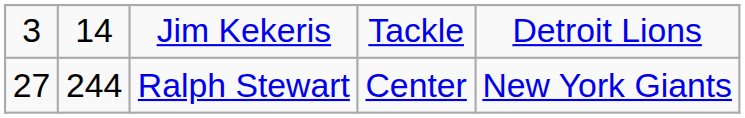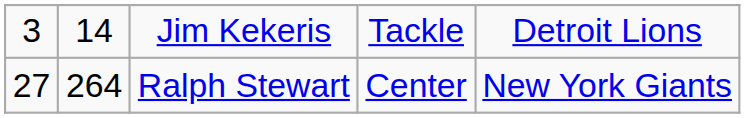Ralph Stewart | column 2: 244 -> 264
